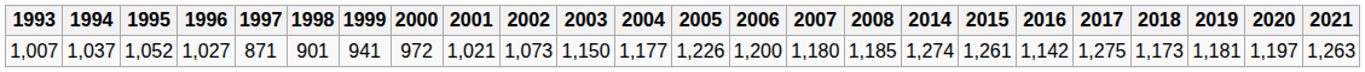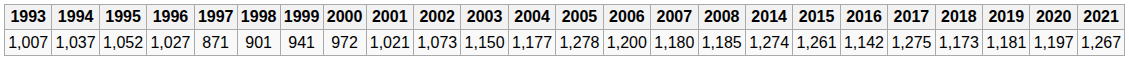1,007 | 2005: 1,226 -> 1,278
1,007 | 2021: 1,263 -> 1,267
